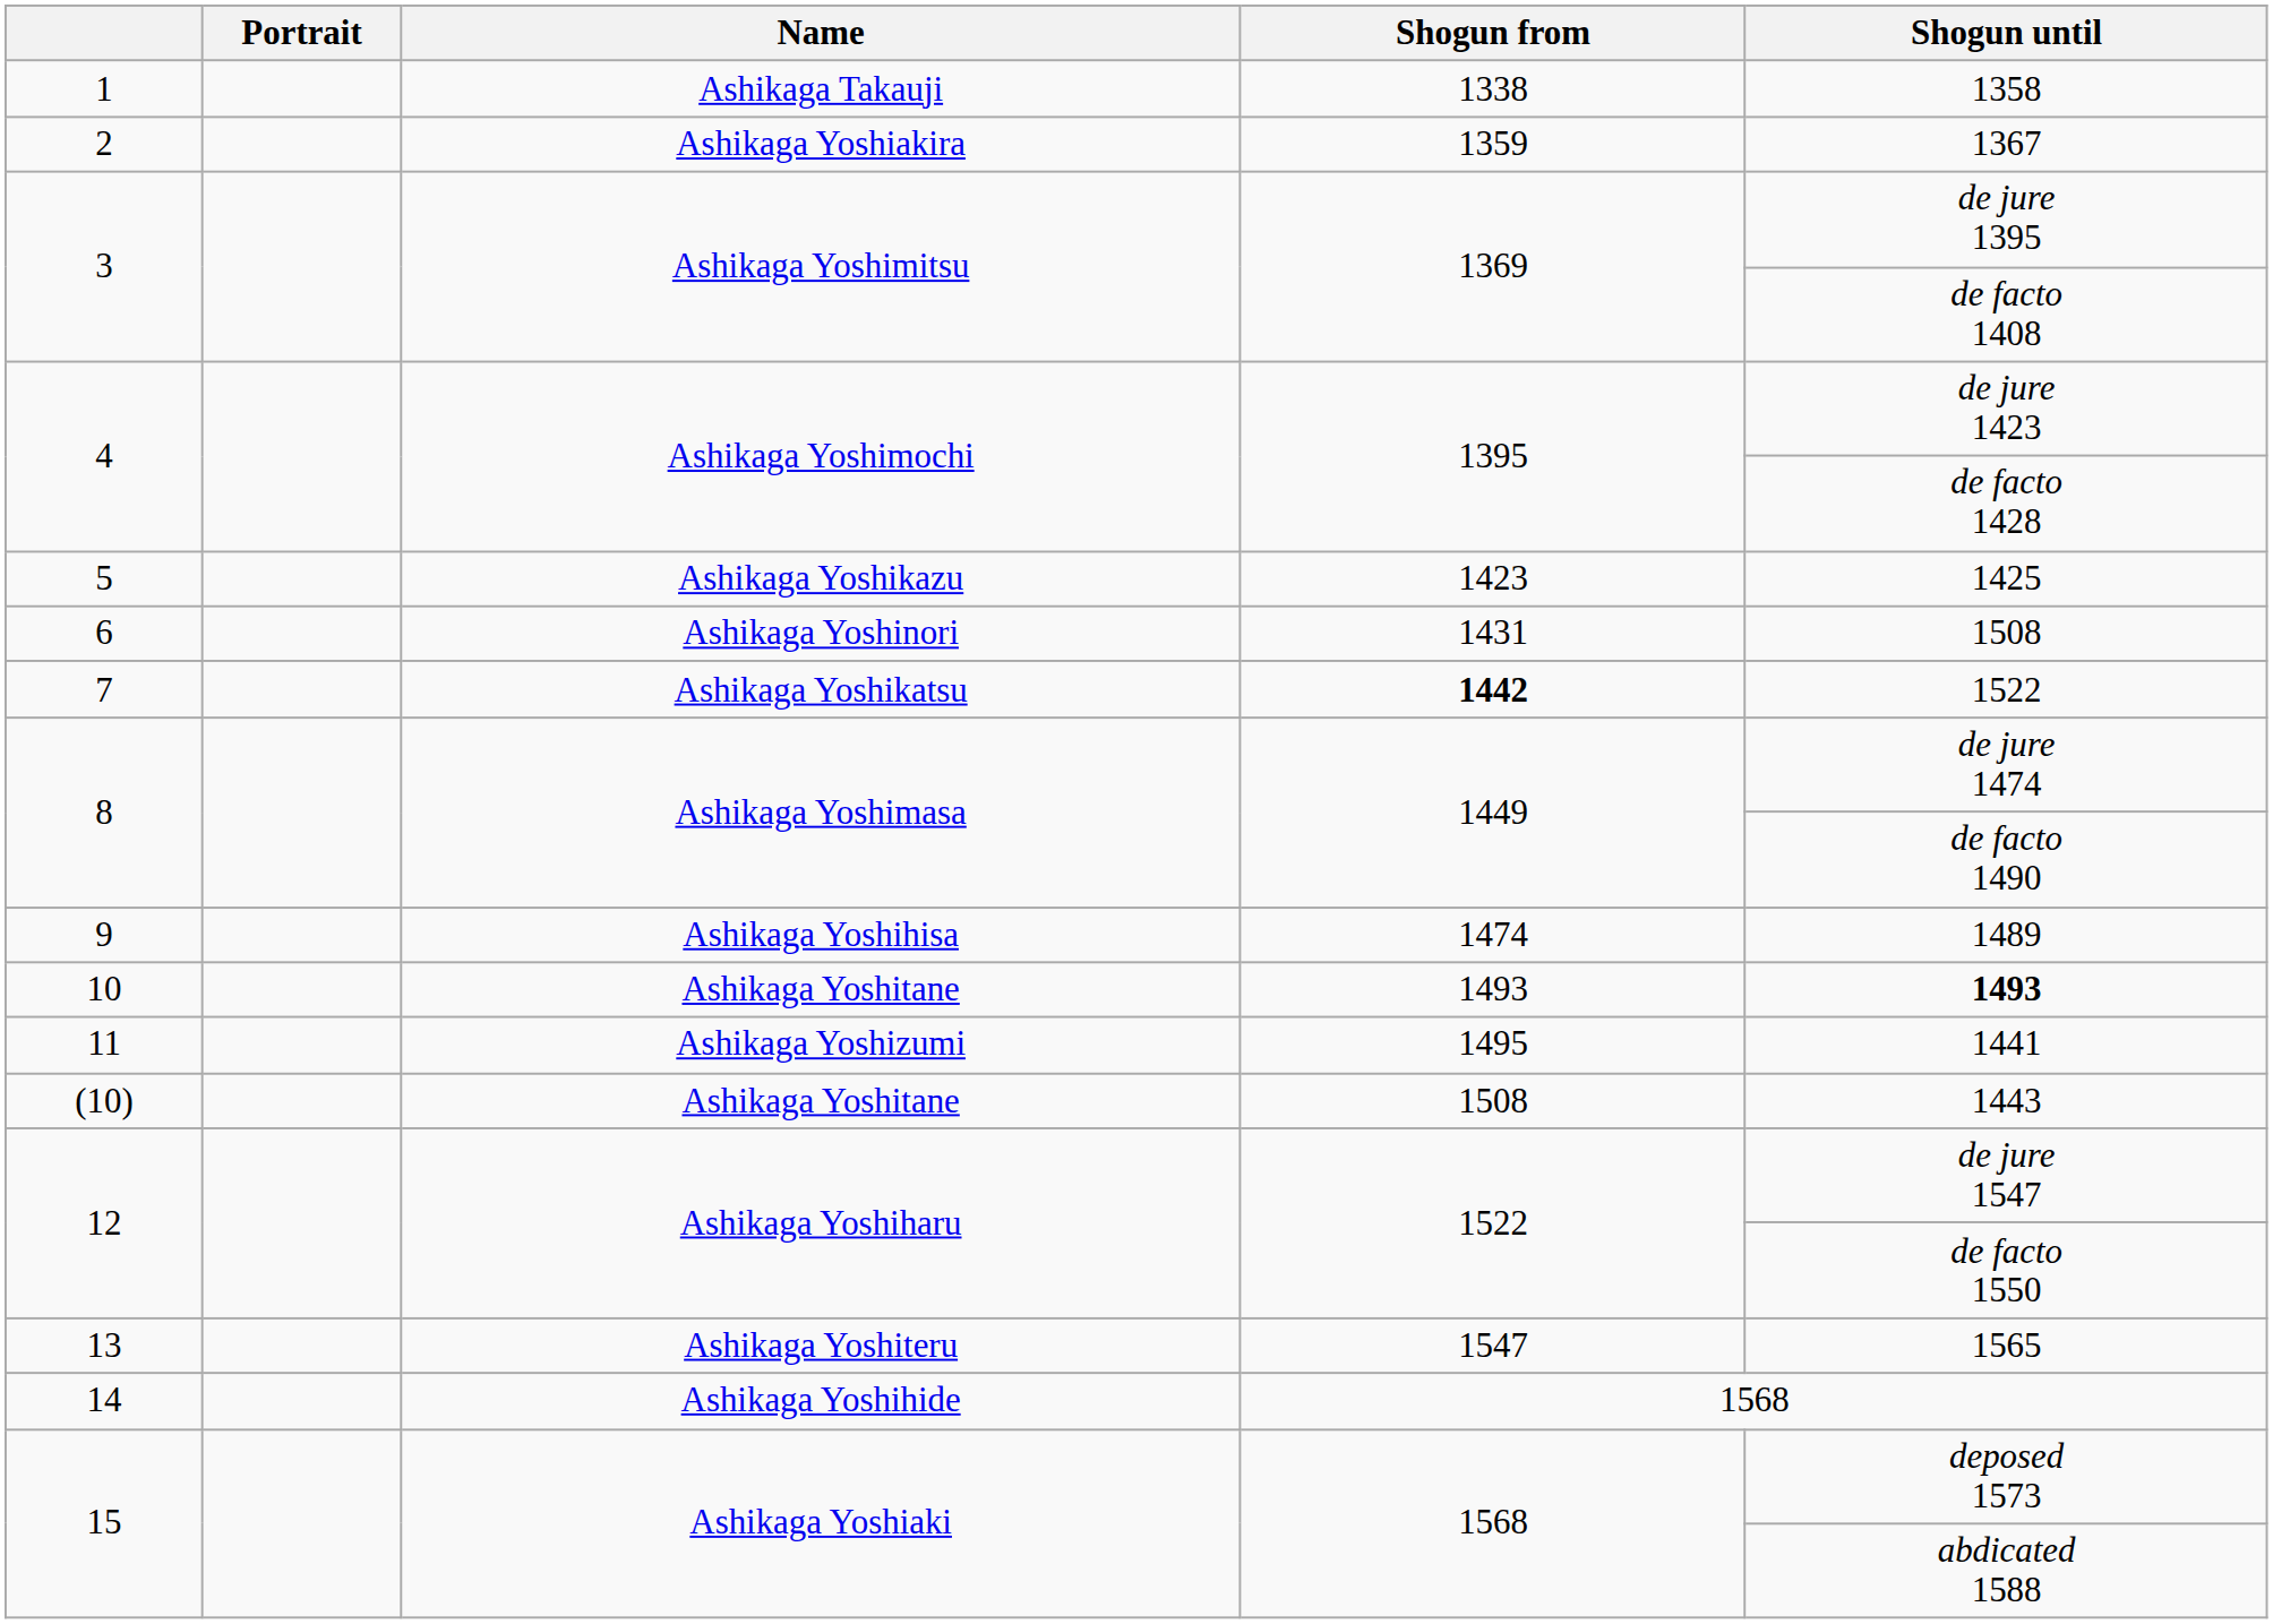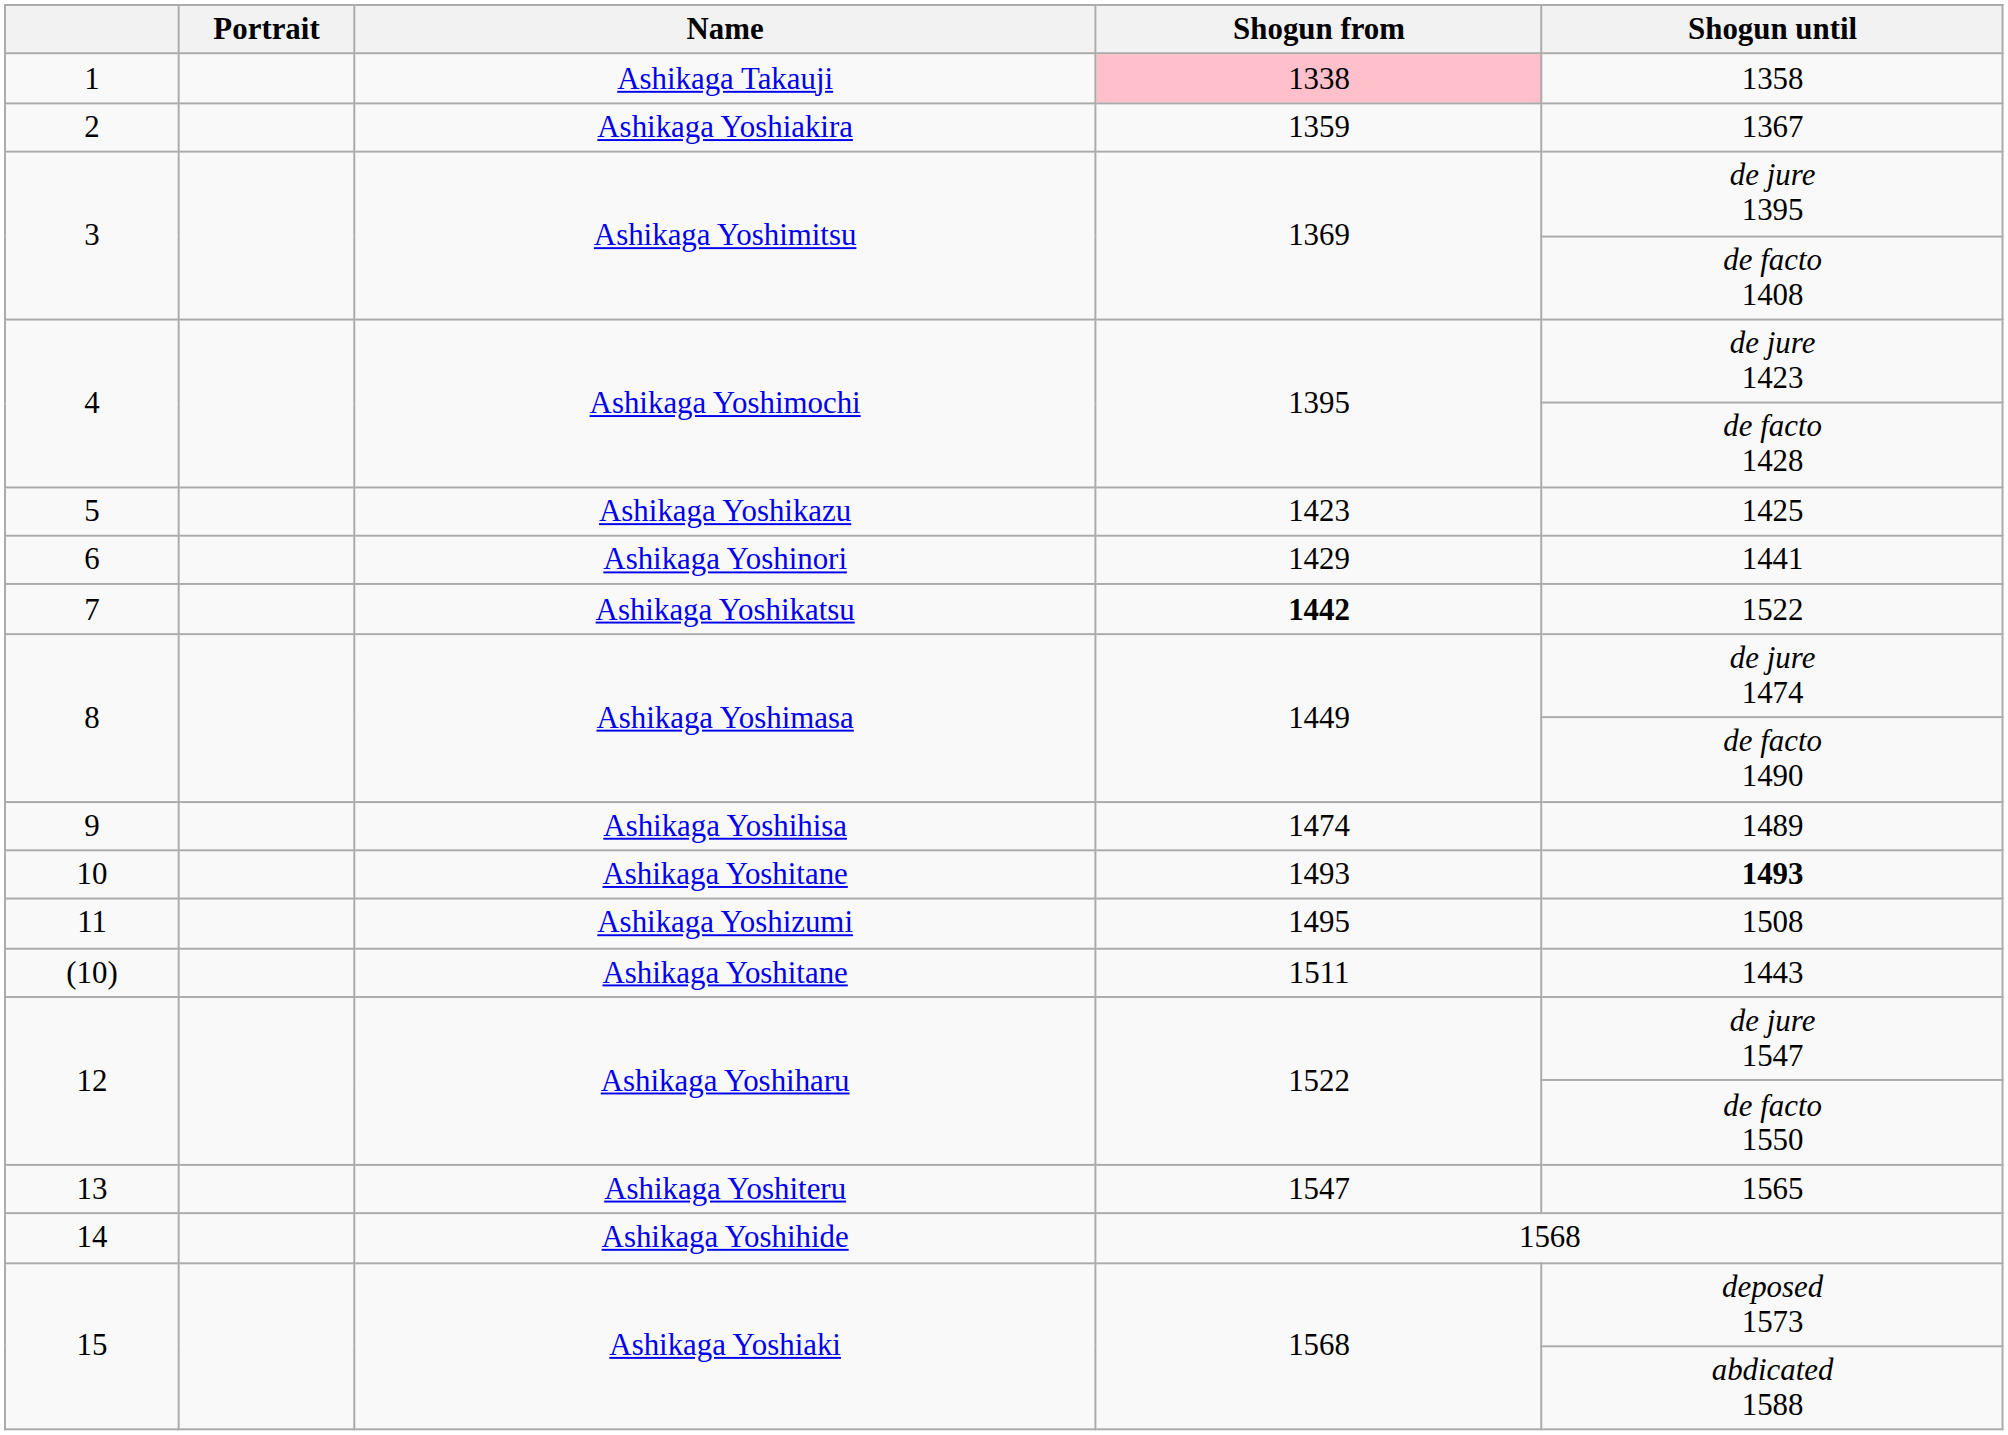1 | Shogun from: no background -> pink background
6 | Shogun from: 1431 -> 1429
6 | Shogun until: 1508 -> 1441
11 | Shogun until: 1441 -> 1508
(10) | Shogun from: 1508 -> 1511
